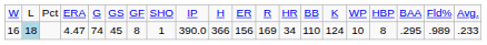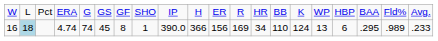16 | column 4: 4.47 -> 4.74
16 | column 16: 10 -> 13
16 | column 17: 8 -> 6
